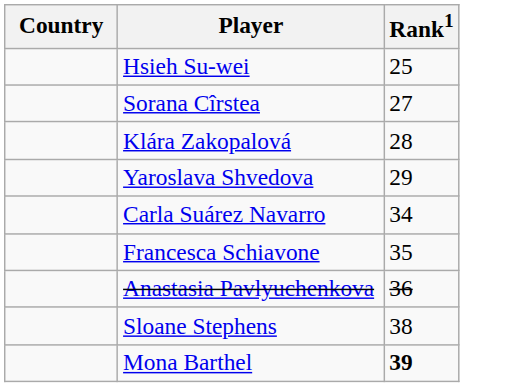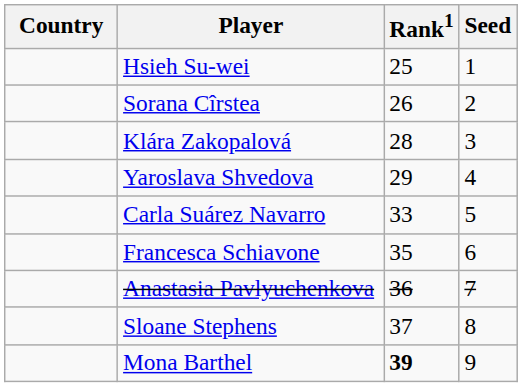+ column: Seed | 1 | 2 | 3 | 4 | 5 | 6 | 7 | 8 | 9
Sorana Cîrstea | Rank1: 27 -> 26
Carla Suárez Navarro | Rank1: 34 -> 33
Sloane Stephens | Rank1: 38 -> 37
